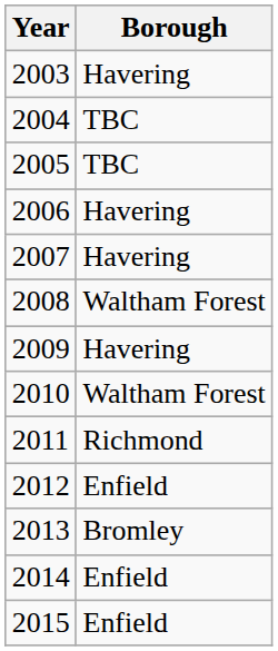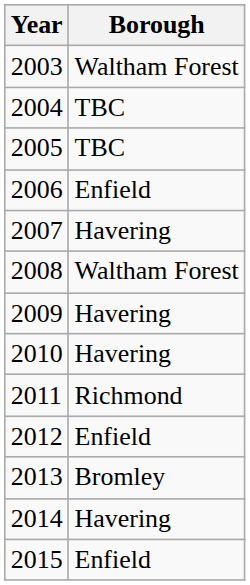2003 | Borough: Havering -> Waltham Forest
2006 | Borough: Havering -> Enfield
2010 | Borough: Waltham Forest -> Havering
2014 | Borough: Enfield -> Havering
